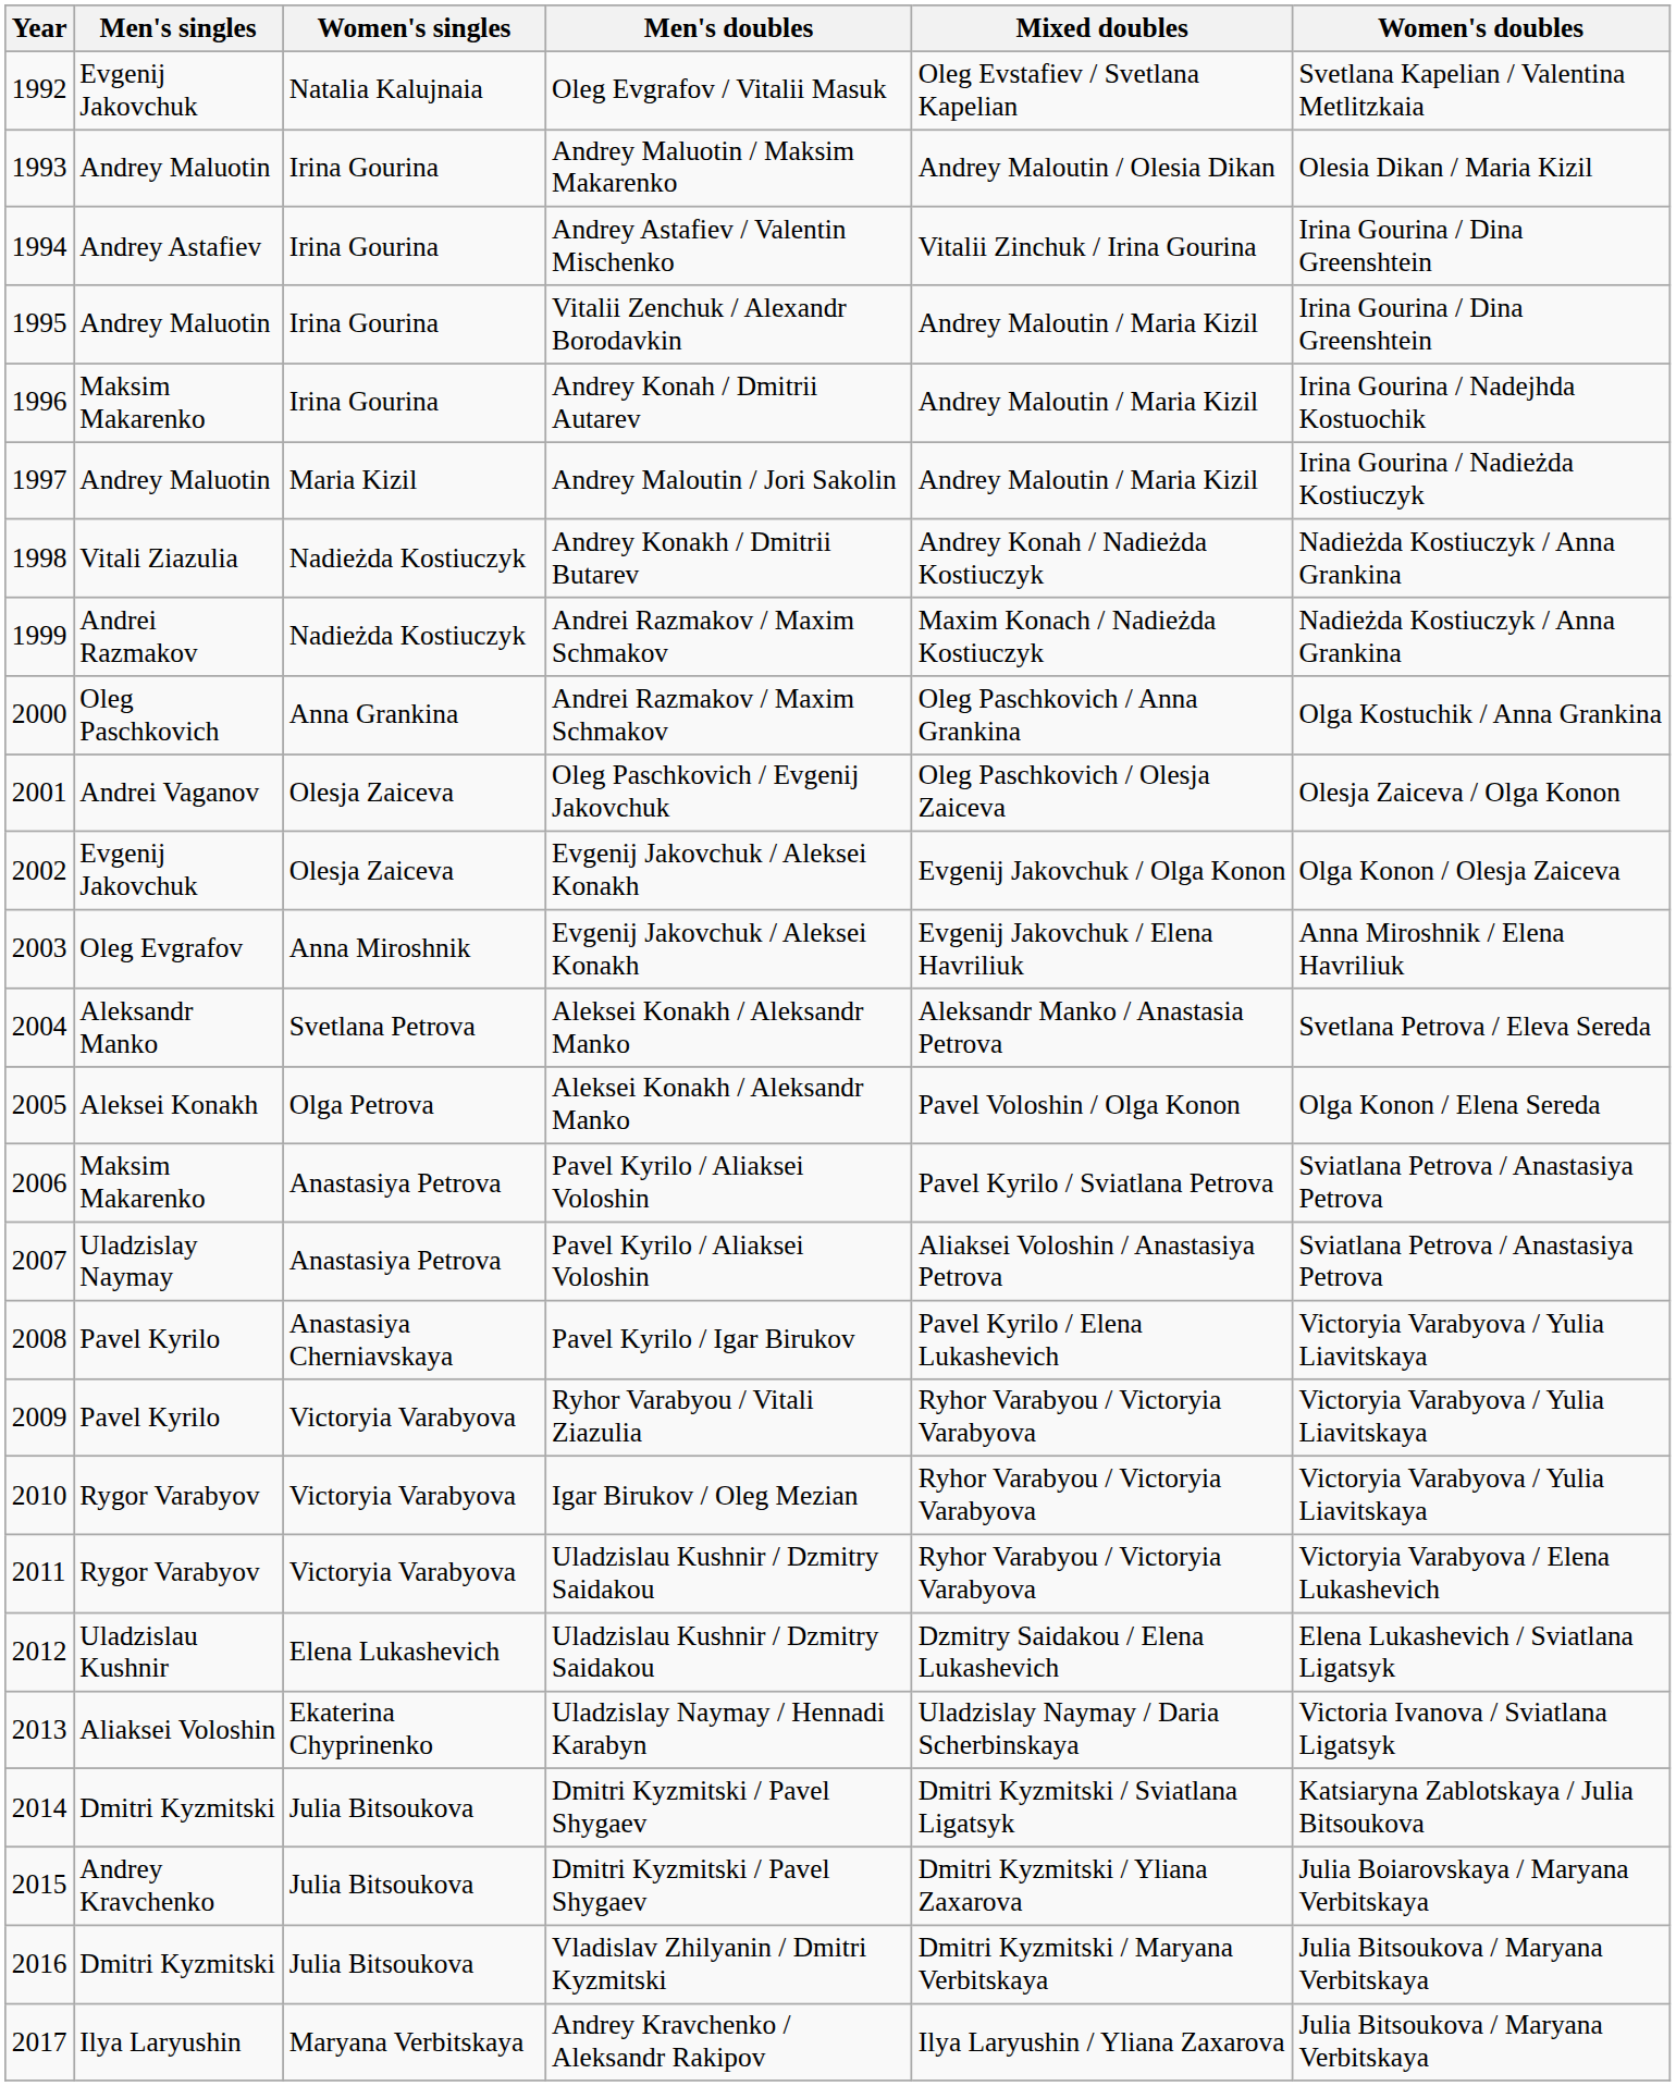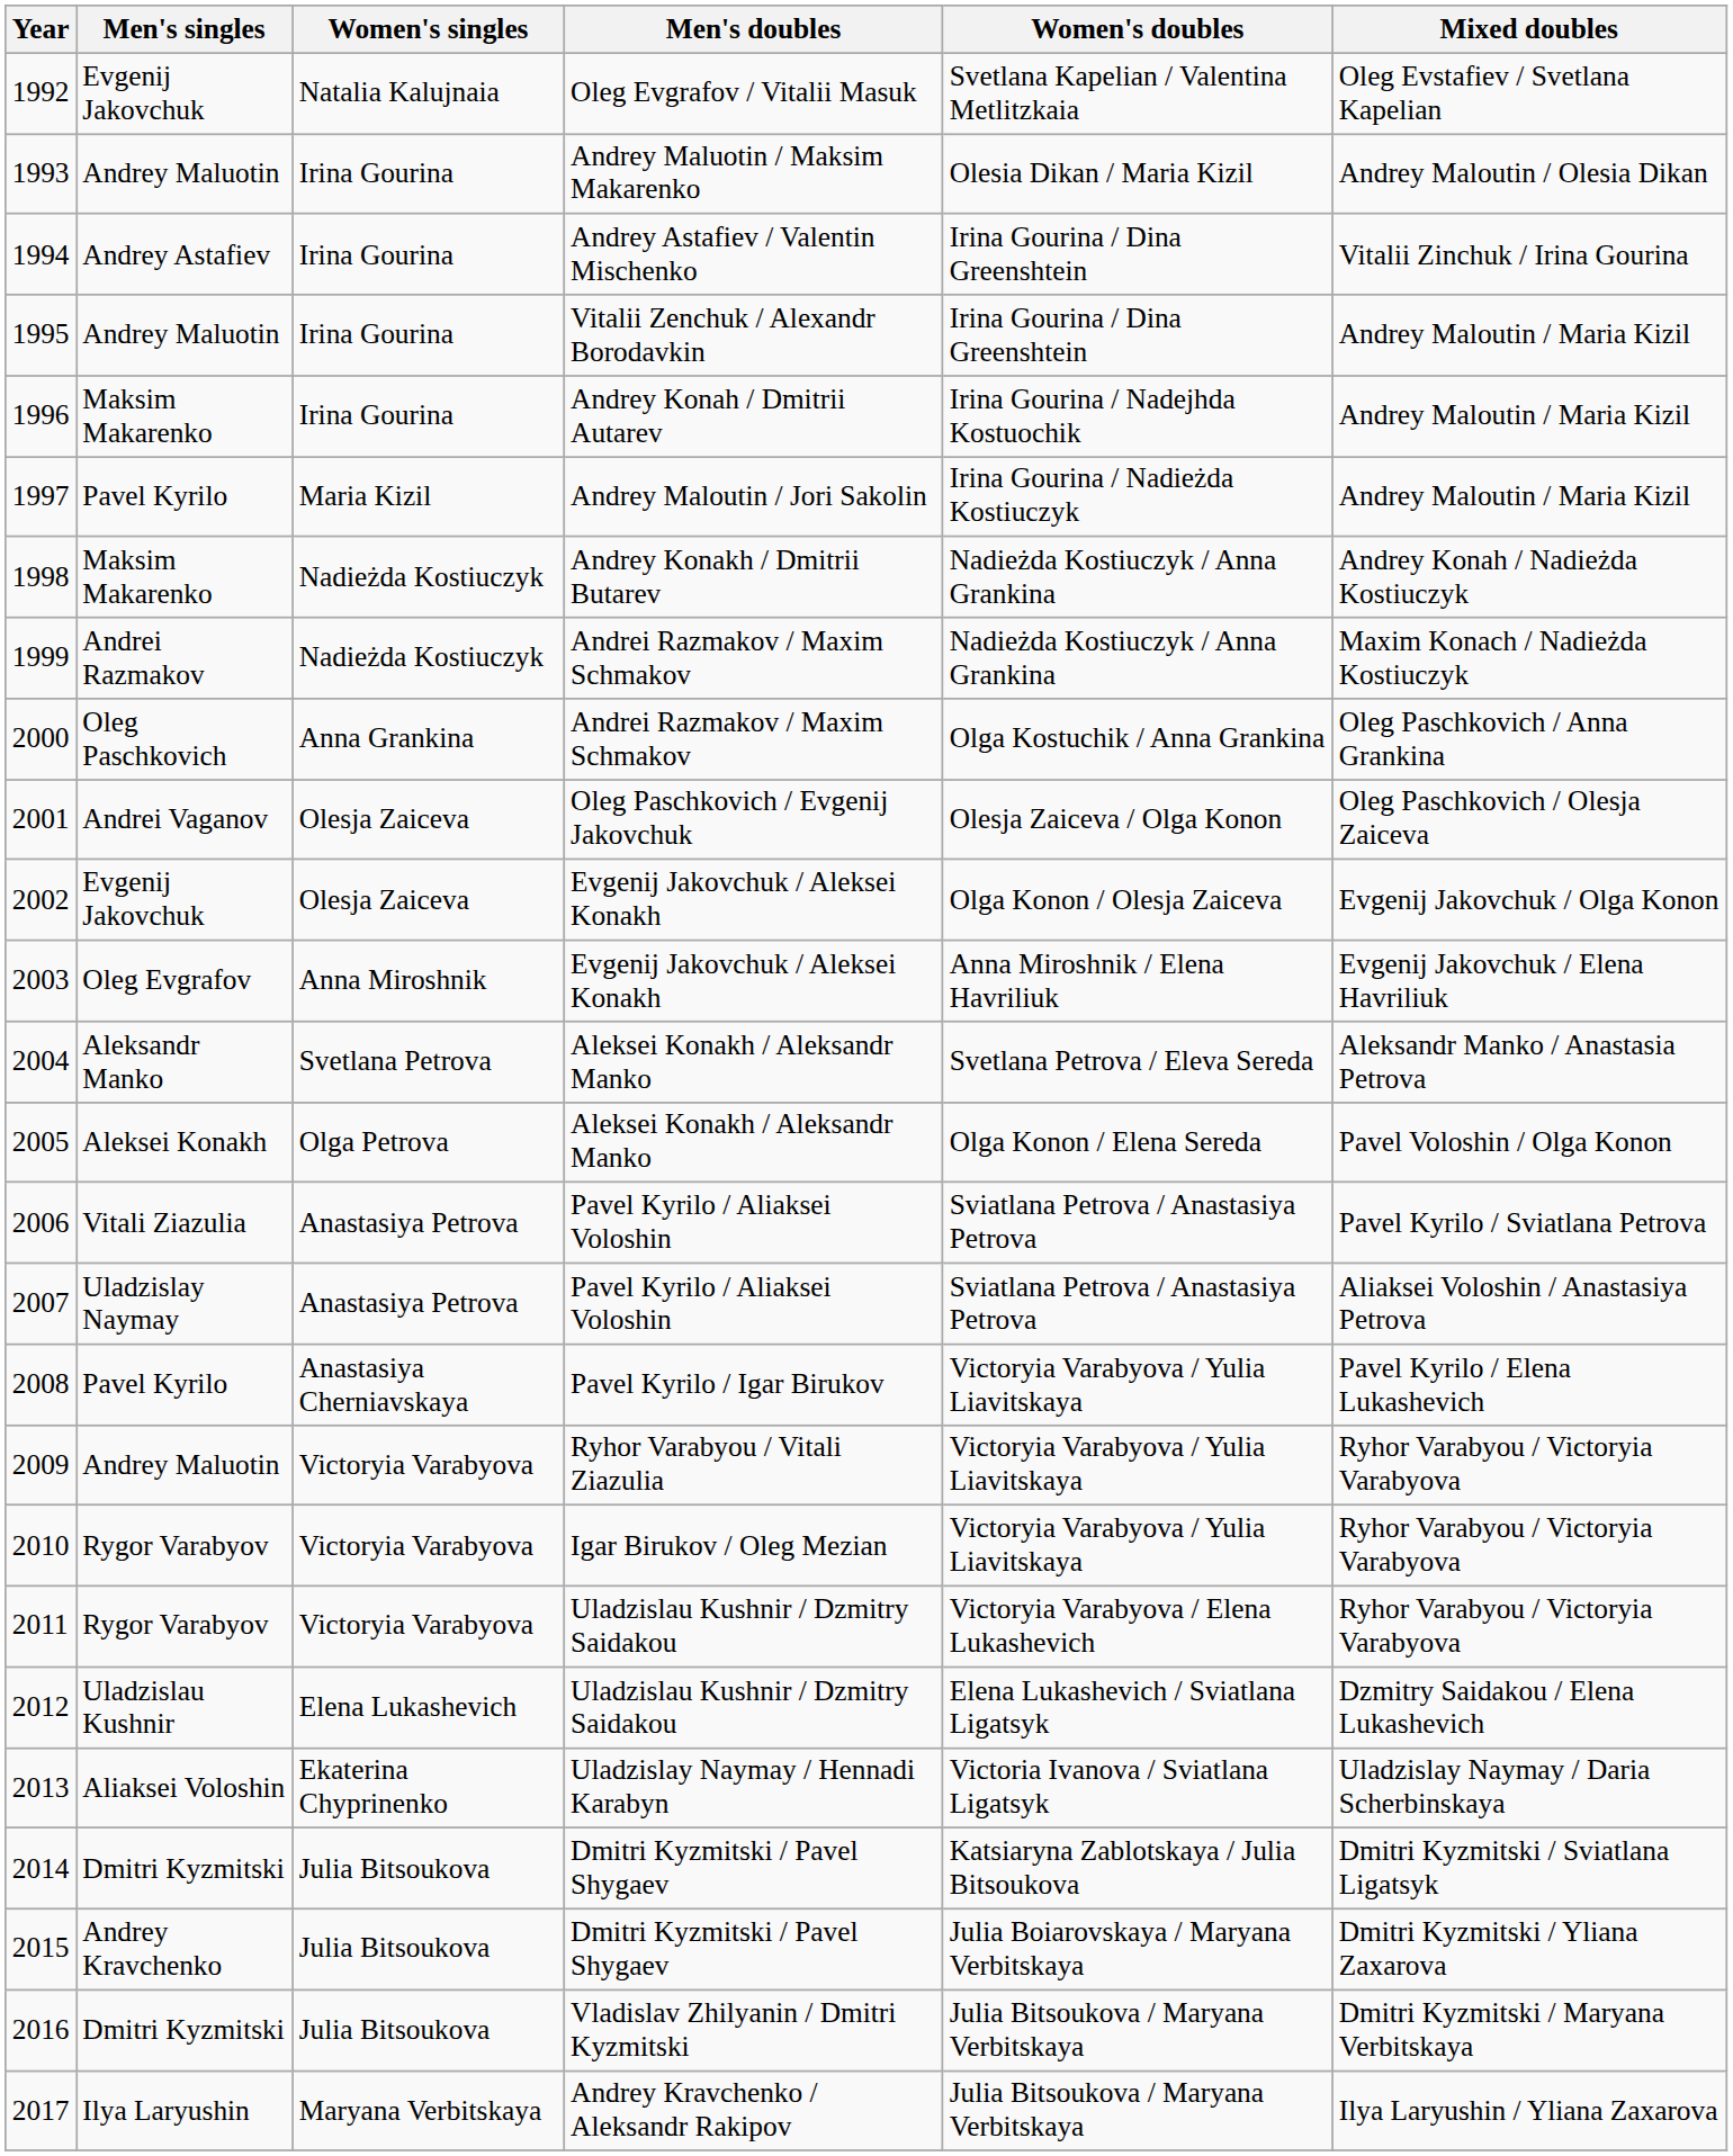columns swapped: Women's doubles <-> Mixed doubles
1997 | Men's singles: Andrey Maluotin -> Pavel Kyrilo
1998 | Men's singles: Vitali Ziazulia -> Maksim Makarenko
2006 | Men's singles: Maksim Makarenko -> Vitali Ziazulia
2009 | Men's singles: Pavel Kyrilo -> Andrey Maluotin
